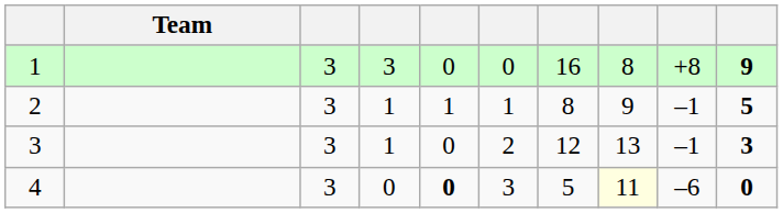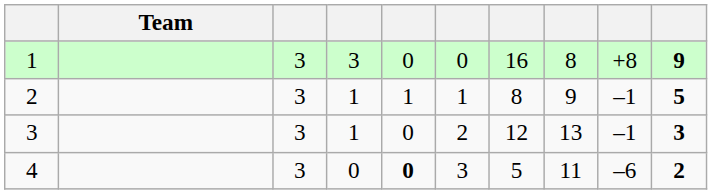4 | column 8: lightyellow background -> no background
4 | column 10: 0 -> 2
